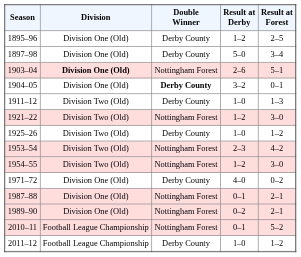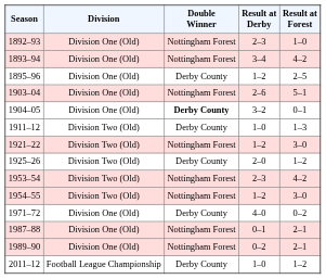+ row: 1892–93 | Division One (Old) | Nottingham Forest | 2–3 | 1–0
+ row: 1893–94 | Division One (Old) | Nottingham Forest | 3–4 | 4–2
- row: 1897–98 | Division One (Old) | Derby County | 5–0 | 3–4
1903–04 | Division: bold -> normal
1925–26 | Result at Derby: 1–0 -> 2–0
- row: 2010–11 | Football League Championship | Nottingham Forest | 0–1 | 5–2
